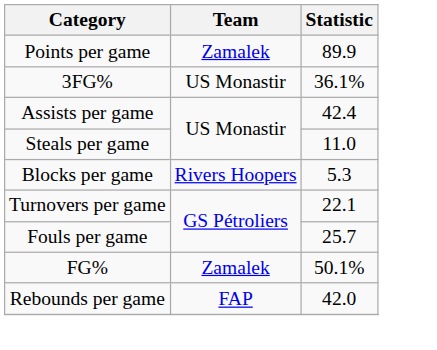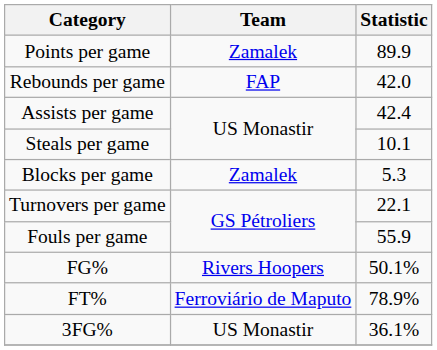rows swapped: Rebounds per game <-> 3FG%
Steals per game | Statistic: 11.0 -> 10.1
Blocks per game | Team: Rivers Hoopers -> Zamalek
Fouls per game | Statistic: 25.7 -> 55.9
FG% | Team: Zamalek -> Rivers Hoopers
+ row: FT% | Ferroviário de Maputo | 78.9%
